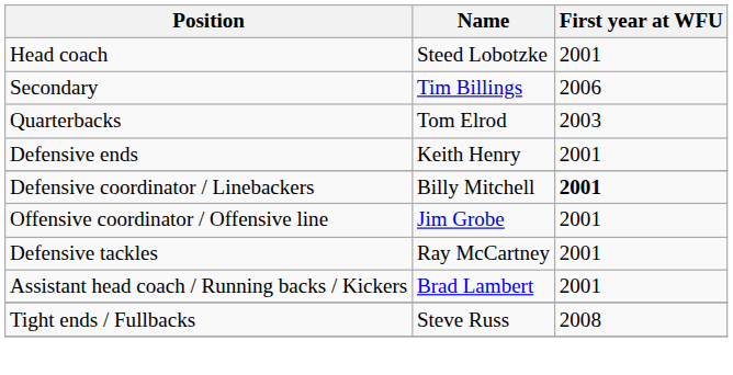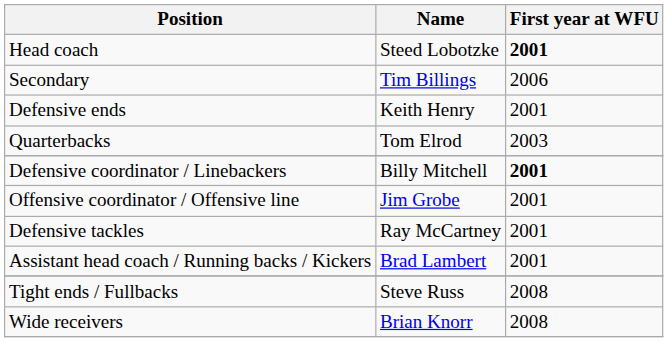Head coach | First year at WFU: normal -> bold
rows swapped: Quarterbacks <-> Defensive ends
+ row: Wide receivers | Brian Knorr | 2008
